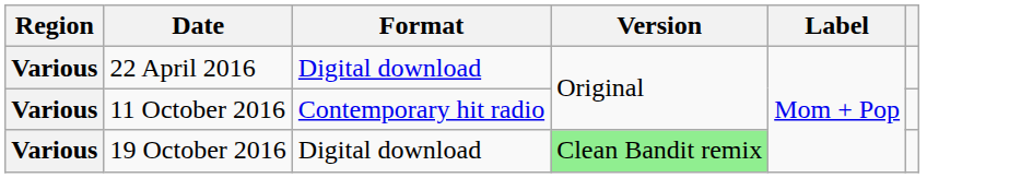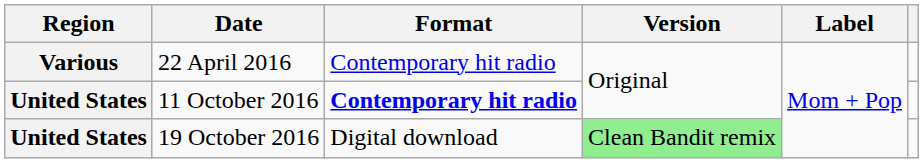22 April 2016 | Format: Digital download -> Contemporary hit radio
11 October 2016 | Region: Various -> United States
11 October 2016 | Format: normal -> bold
19 October 2016 | Region: Various -> United States
